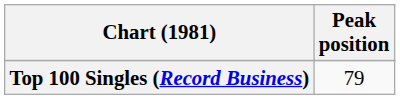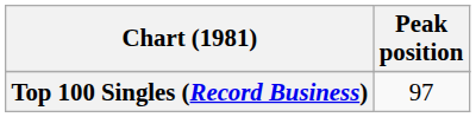Top 100 Singles (Record Business) | Peak position: 79 -> 97
